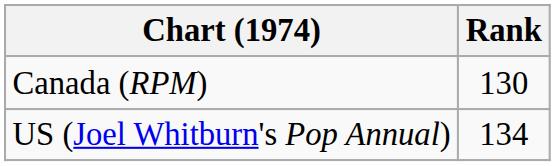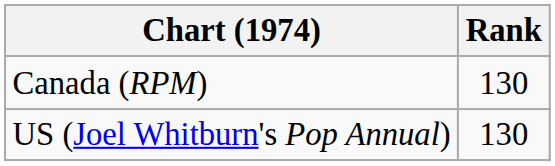US (Joel Whitburn's Pop Annual) | Rank: 134 -> 130
